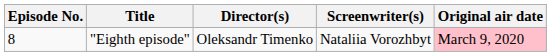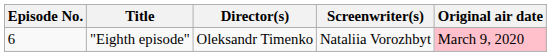"Eighth episode" | Episode No.: 8 -> 6
